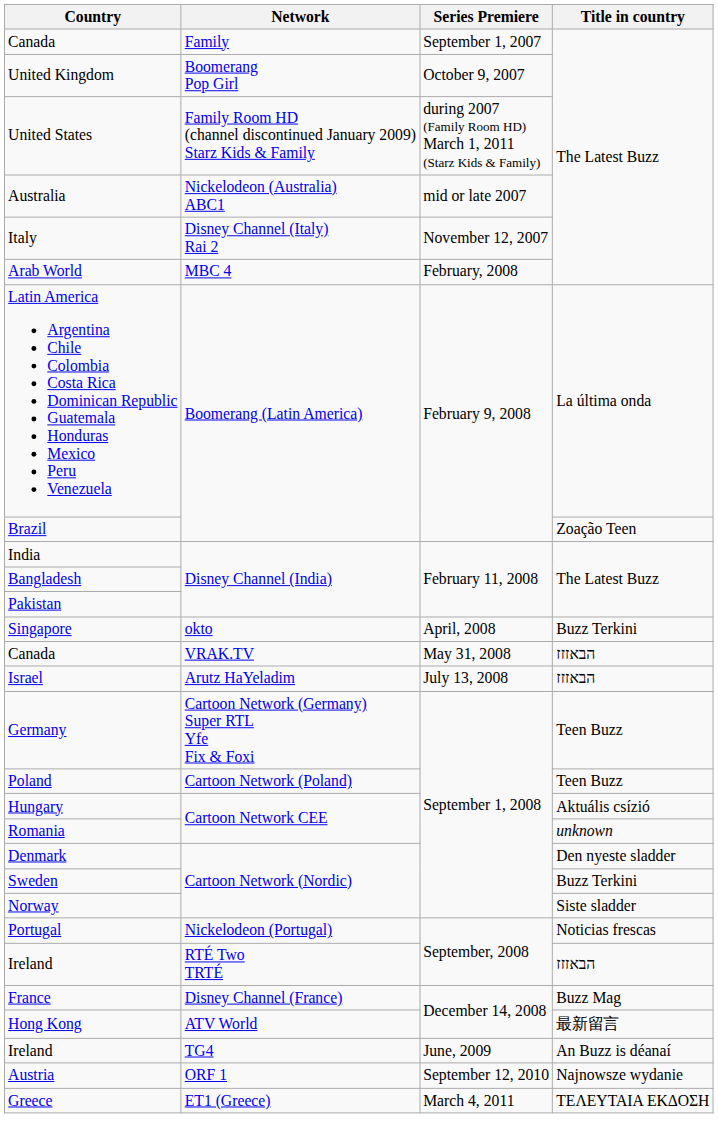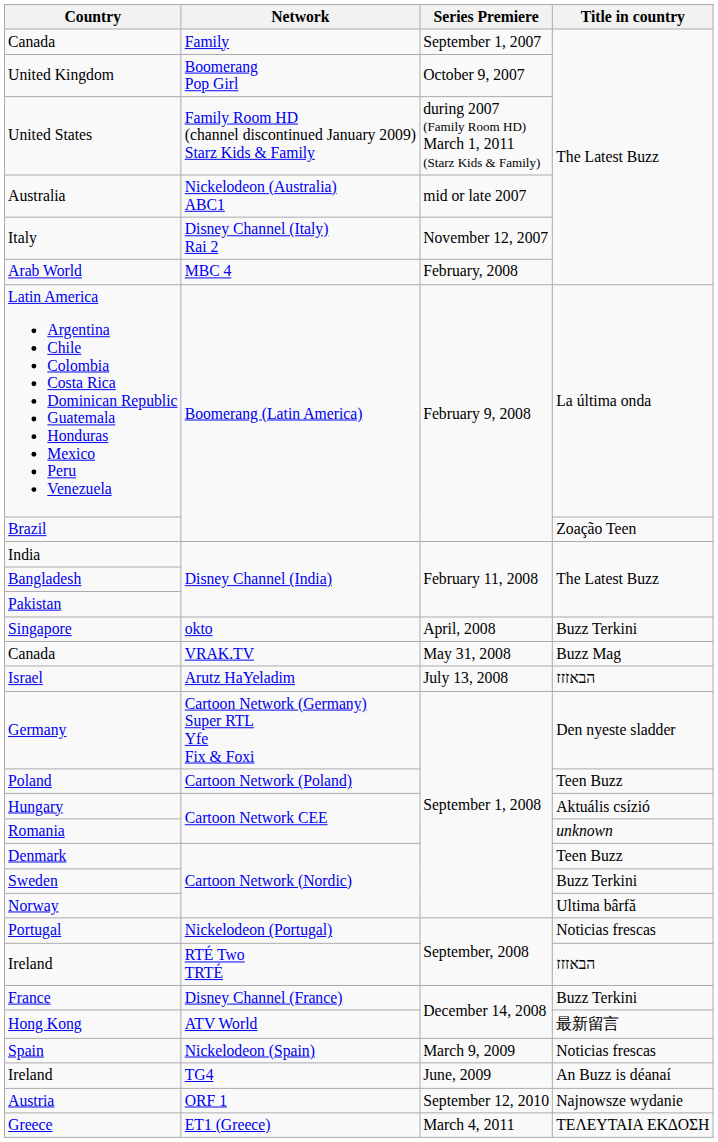Canada / VRAK.TV | Title in country: הבאזזז -> Buzz Mag
Germany | Title in country: Teen Buzz -> Den nyeste sladder
Denmark | Title in country: Den nyeste sladder -> Teen Buzz
Norway | Title in country: Siste sladder -> Ultima bârfă
France | Title in country: Buzz Mag -> Buzz Terkini
+ row: Spain | Nickelodeon (Spain) | March 9, 2009 | Noticias frescas
